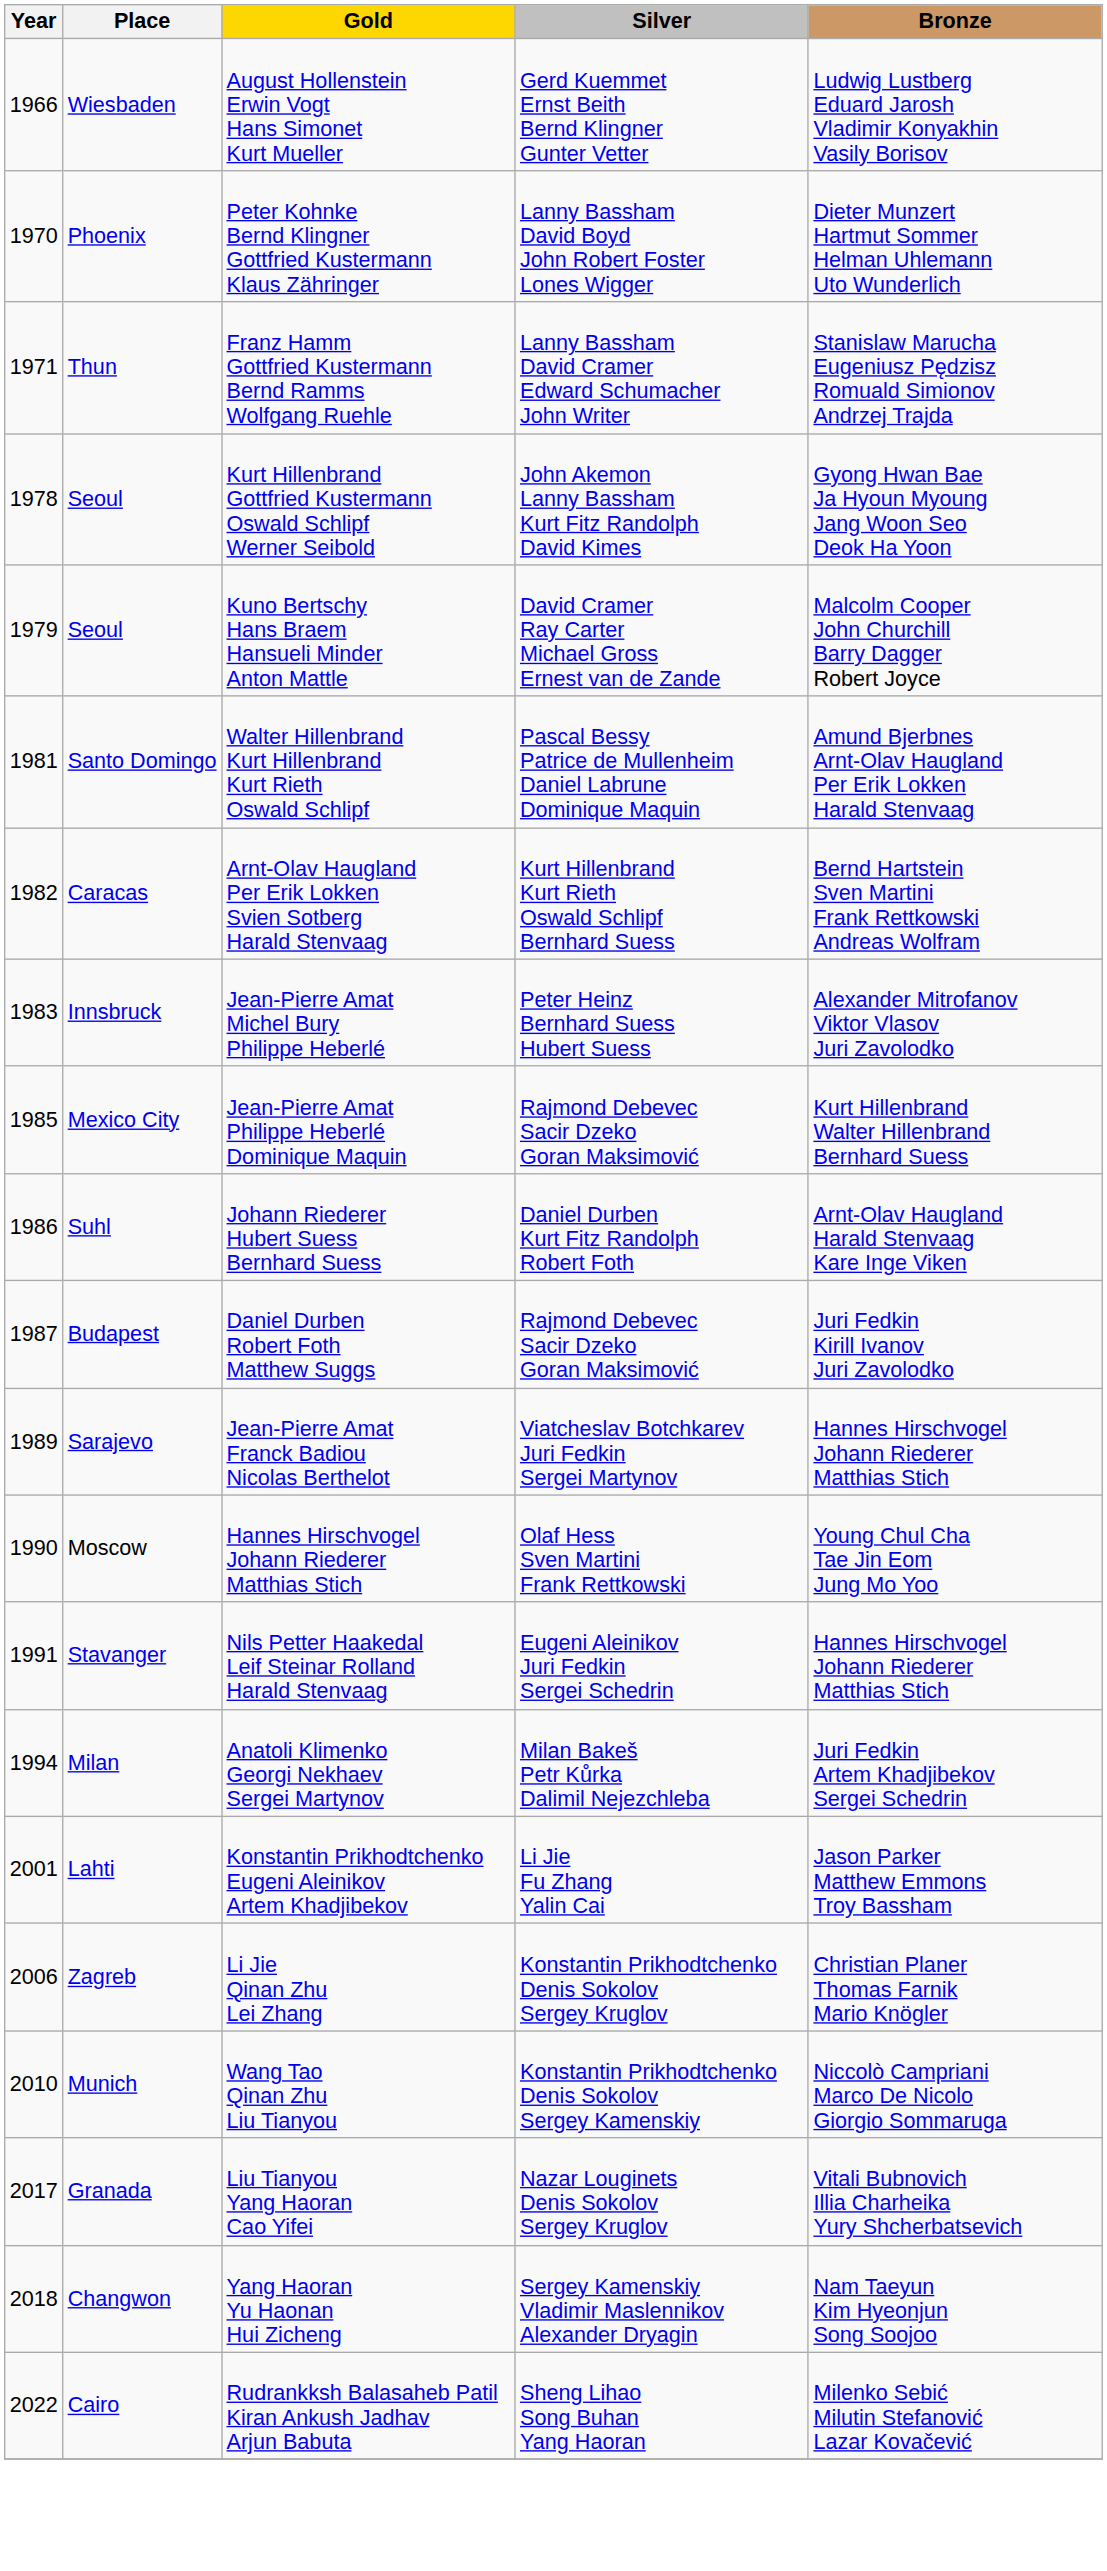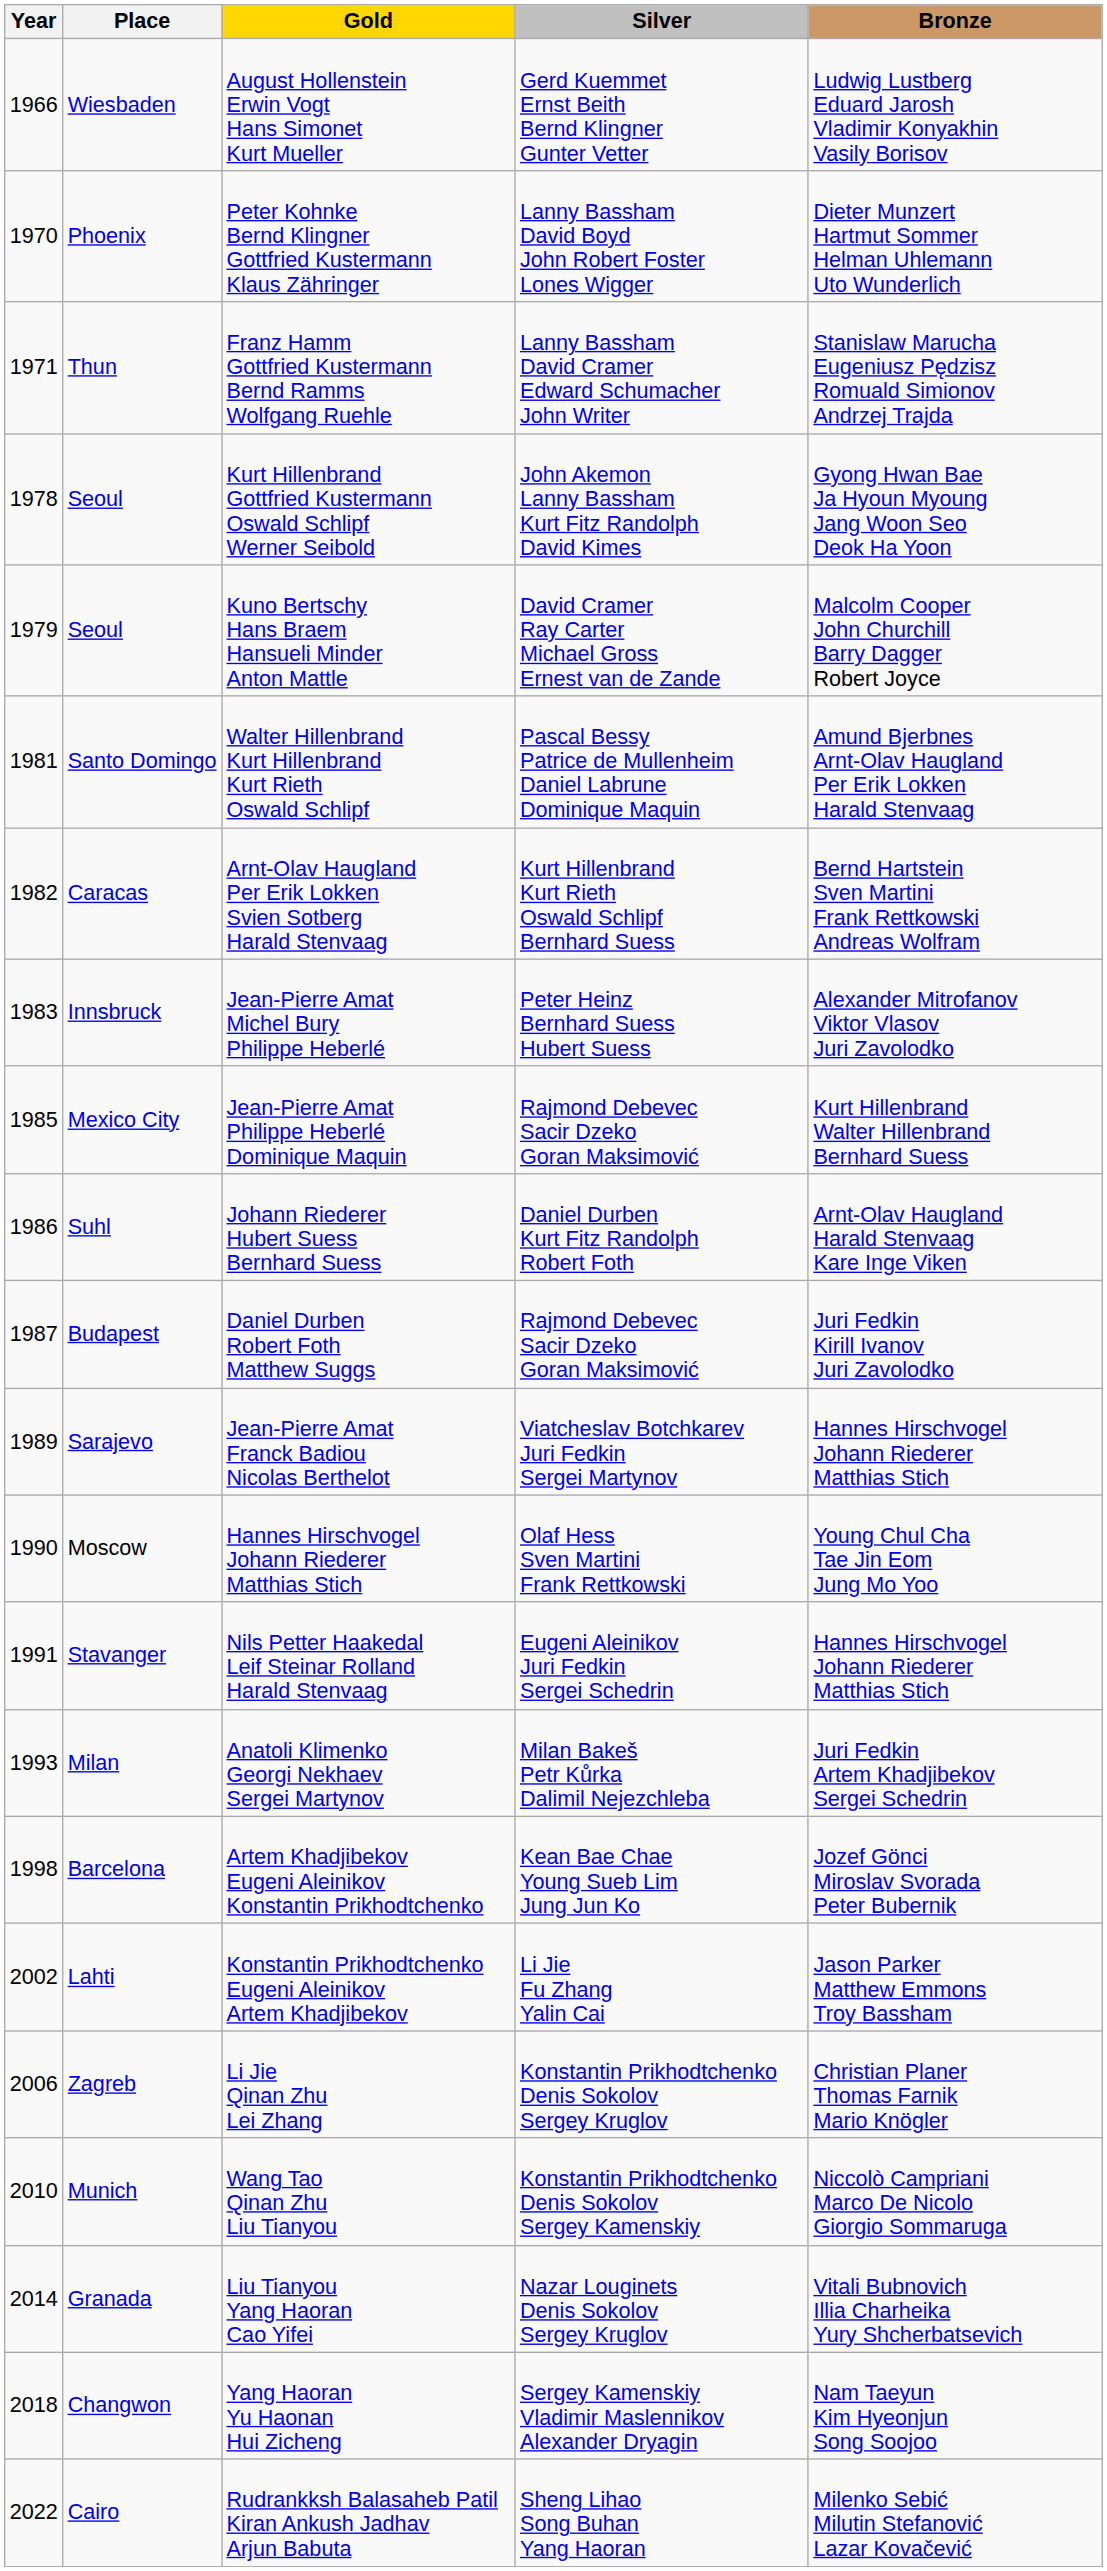Anatoli Klimenko Georgi Nekhaev Sergei Martynov | Year: 1994 -> 1993
+ row: 1998 | Barcelona | Artem Khadjibekov Eugeni Aleinikov Konstantin Prikhodtchenko | Kean Bae Chae Young Sueb Lim Jung Jun Ko | Jozef Gönci Miroslav Svorada Peter Bubernik
Konstantin Prikhodtchenko Eugeni Aleinikov Artem Khadjibekov | Year: 2001 -> 2002
Liu Tianyou Yang Haoran Cao Yifei | Year: 2017 -> 2014
